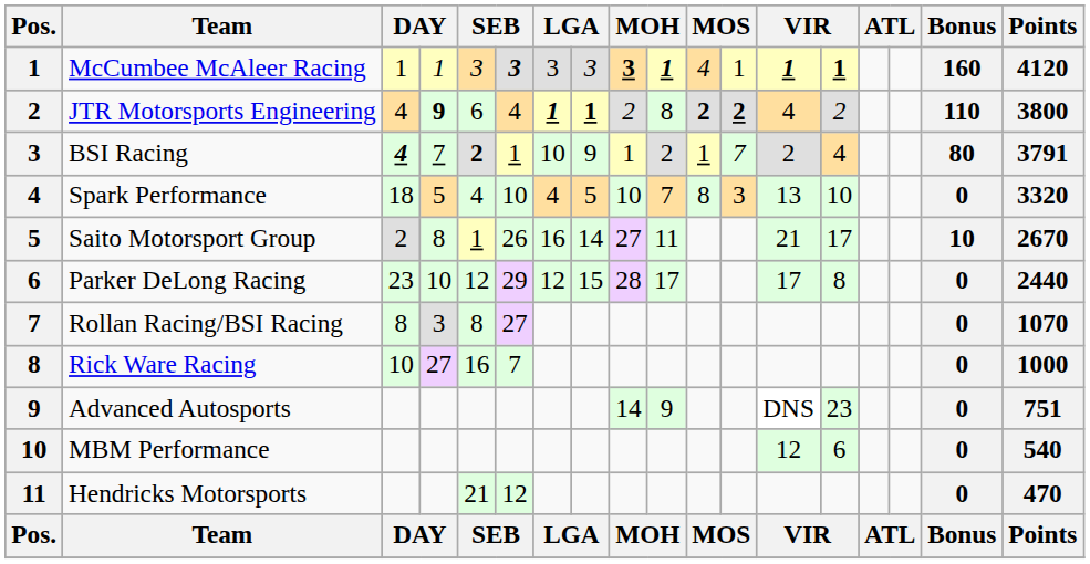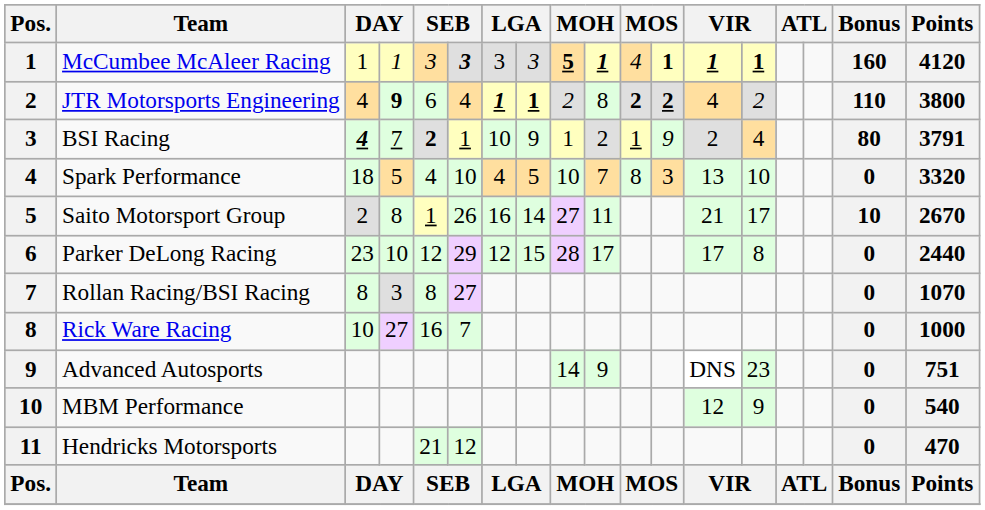McCumbee McAleer Racing | column 9: 3 -> 5
McCumbee McAleer Racing | column 12: normal -> bold
BSI Racing | column 12: 7 -> 9
MBM Performance | column 14: 6 -> 9
